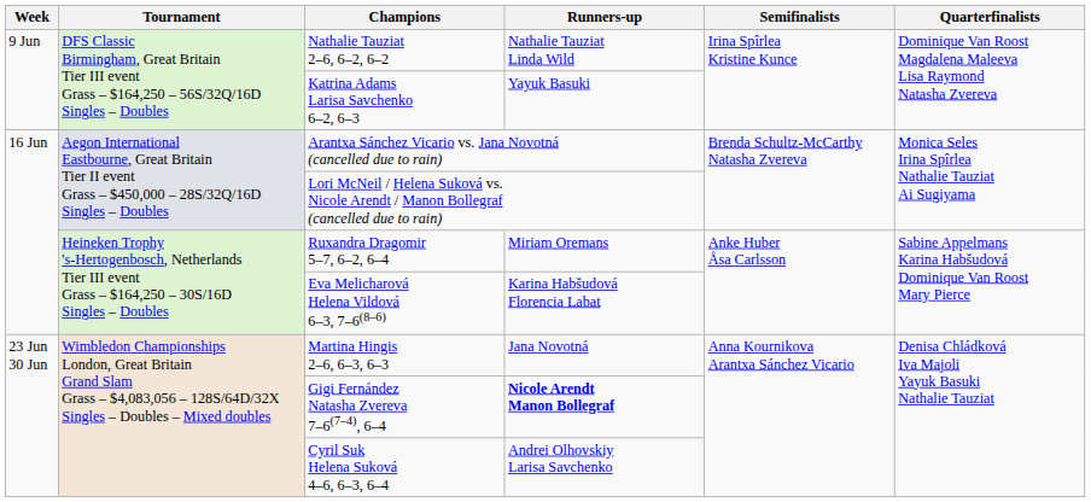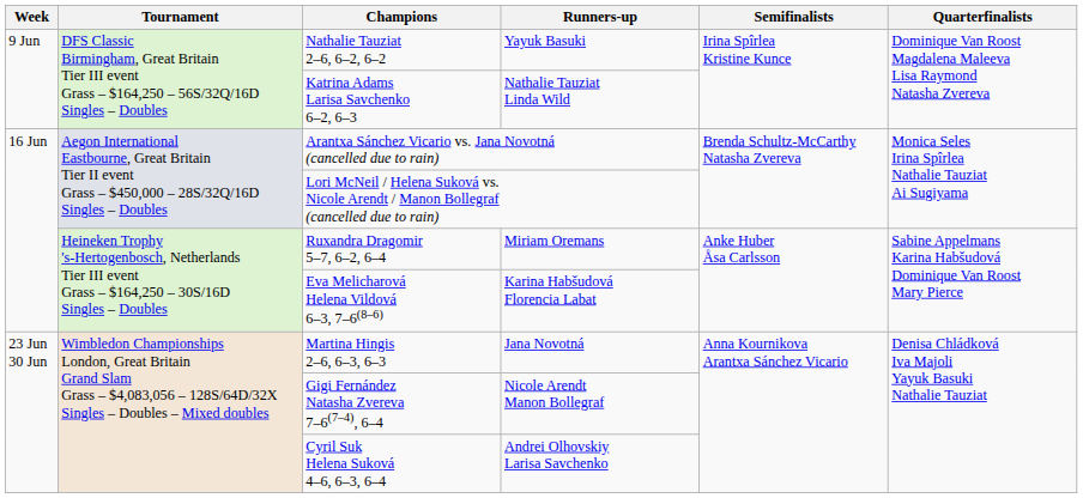Nathalie Tauziat 2–6, 6–2, 6–2 | Runners-up: Nathalie Tauziat Linda Wild -> Yayuk Basuki
Katrina Adams Larisa Savchenko 6–2, 6–3 | Runners-up: Yayuk Basuki -> Nathalie Tauziat Linda Wild
Gigi Fernández Natasha Zvereva 7–6(7–4), 6–4 | Runners-up: bold -> normal
